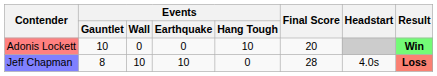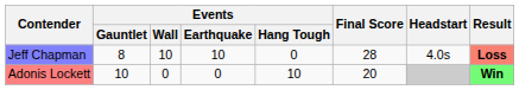rows swapped: Adonis Lockett <-> Jeff Chapman
